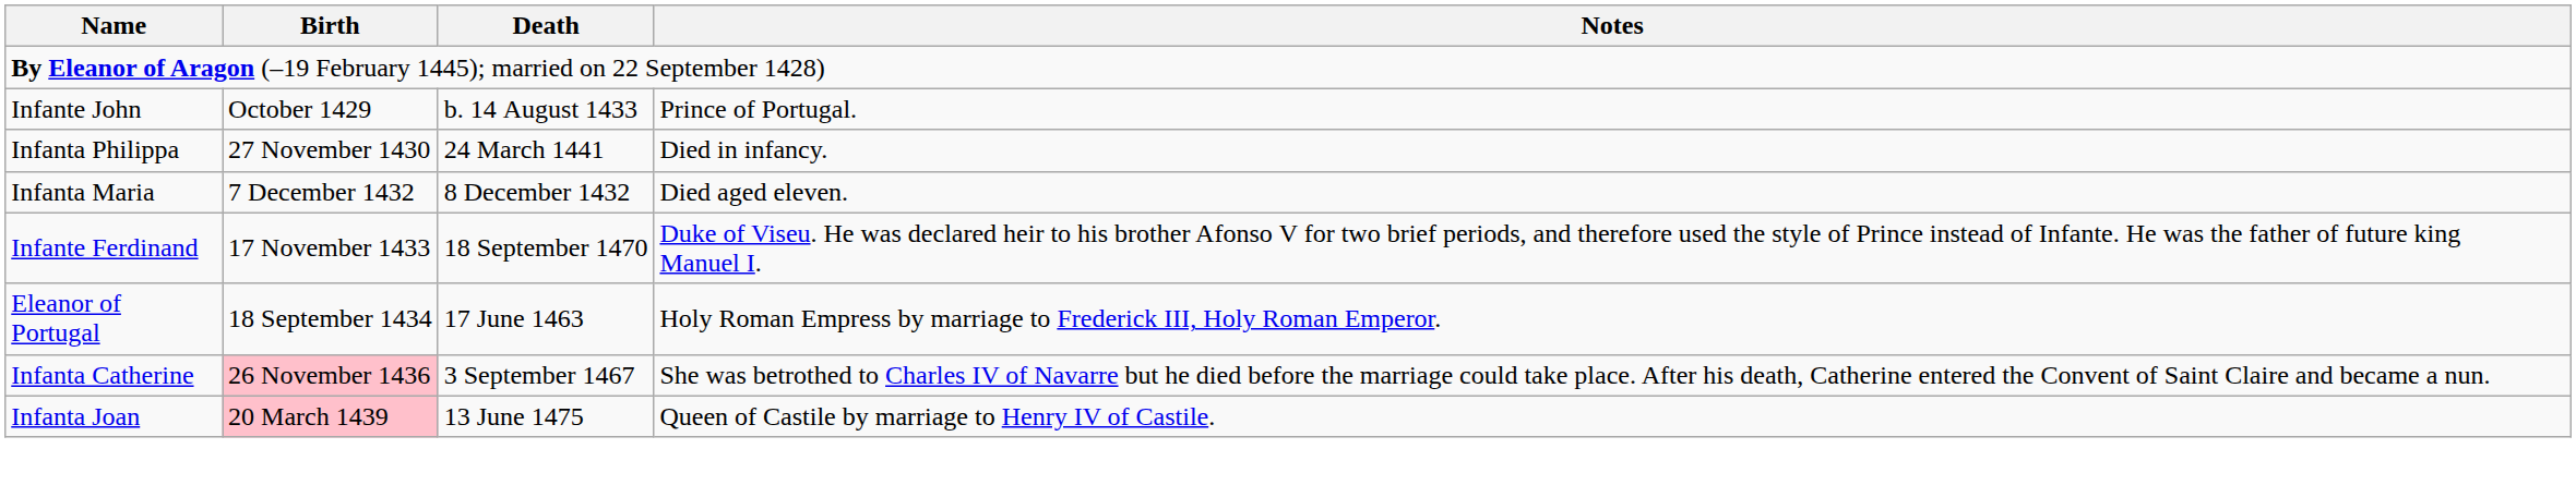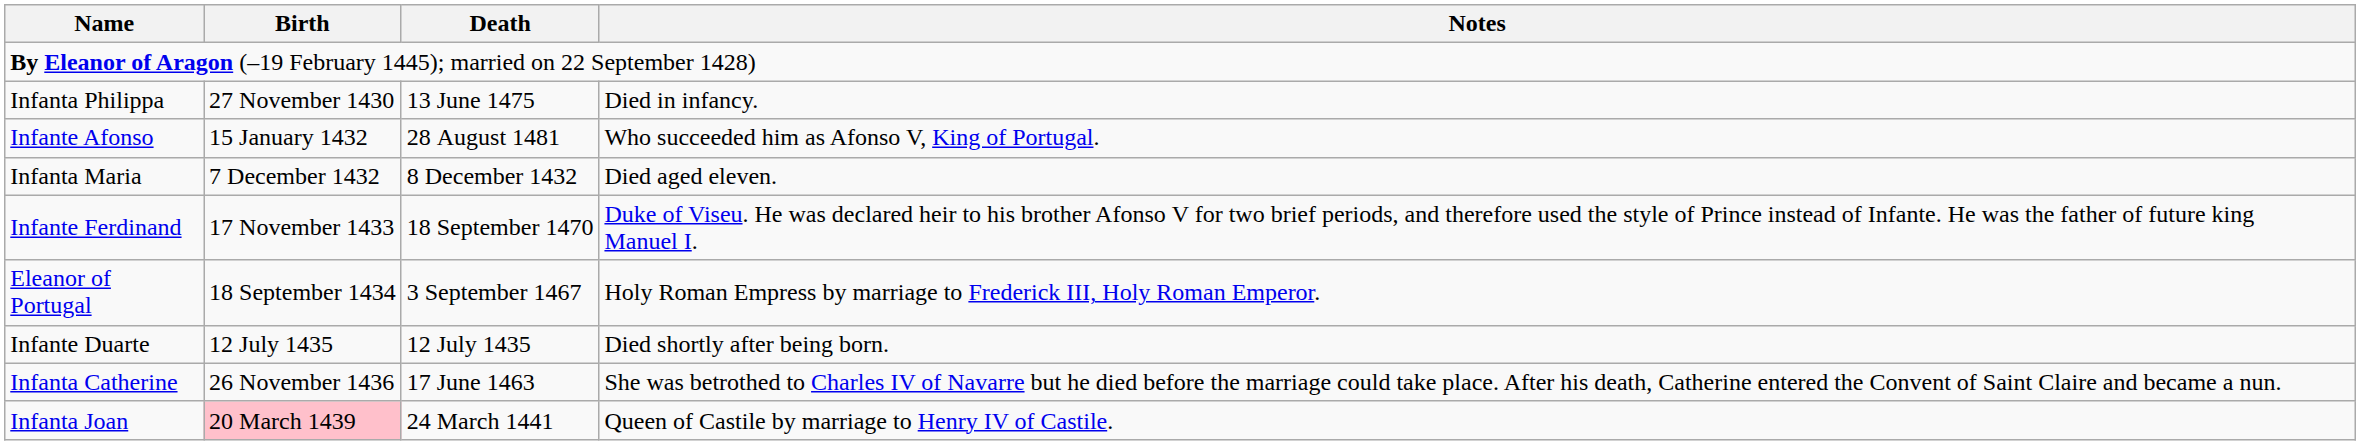- row: Infante John | October 1429 | b. 14 August 1433 | Prince of Portugal.
Infanta Philippa | Death: 24 March 1441 -> 13 June 1475
+ row: Infante Afonso | 15 January 1432 | 28 August 1481 | Who succeeded him as Afonso V, King of Portugal.
Eleanor of Portugal | Death: 17 June 1463 -> 3 September 1467
+ row: Infante Duarte | 12 July 1435 | 12 July 1435 | Died shortly after being born.
Infanta Catherine | Birth: pink background -> no background
Infanta Catherine | Death: 3 September 1467 -> 17 June 1463
Infanta Joan | Death: 13 June 1475 -> 24 March 1441
